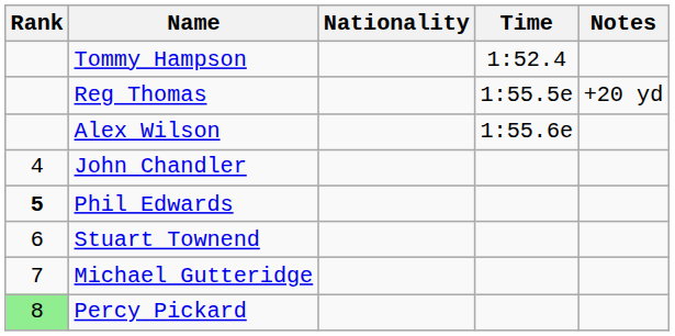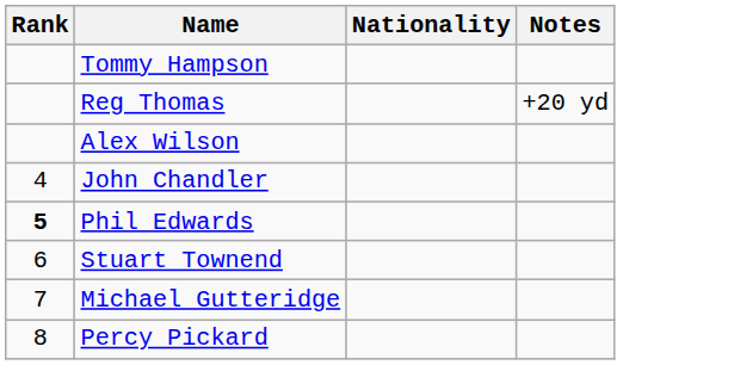- column: Time | 1:52.4 | 1:55.5e | 1:55.6e
Percy Pickard | Rank: lightgreen background -> no background
